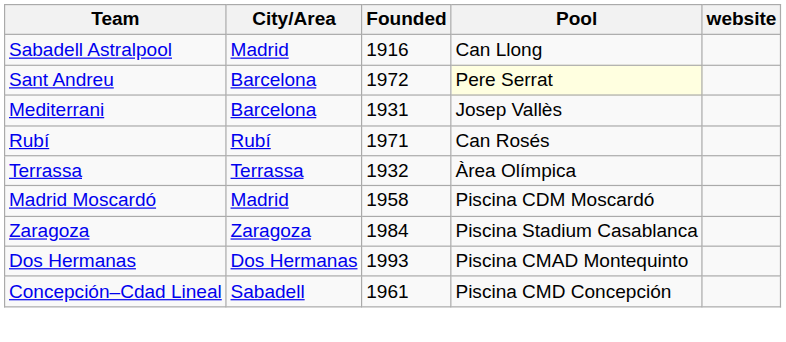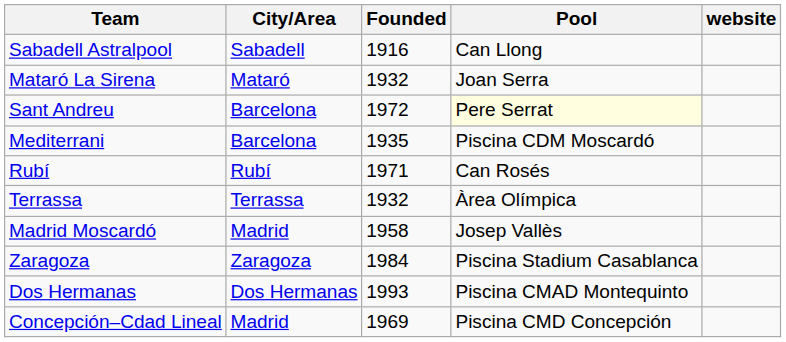Sabadell Astralpool | City/Area: Madrid -> Sabadell
+ row: Mataró La Sirena | Mataró | 1932 | Joan Serra
Mediterrani | Founded: 1931 -> 1935
Mediterrani | Pool: Josep Vallès -> Piscina CDM Moscardó
Madrid Moscardó | Pool: Piscina CDM Moscardó -> Josep Vallès
Concepción–Cdad Lineal | City/Area: Sabadell -> Madrid
Concepción–Cdad Lineal | Founded: 1961 -> 1969
